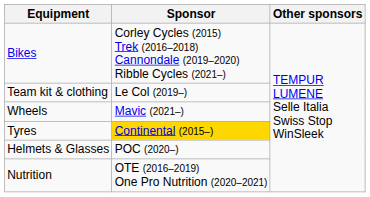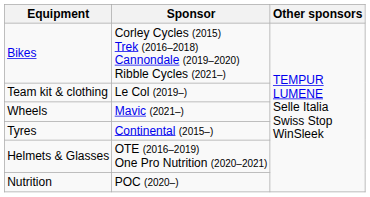Tyres | Sponsor: gold background -> no background
Helmets & Glasses | Sponsor: POC (2020–) -> OTE (2016–2019) One Pro Nutrition (2020–2021)
Nutrition | Sponsor: OTE (2016–2019) One Pro Nutrition (2020–2021) -> POC (2020–)
